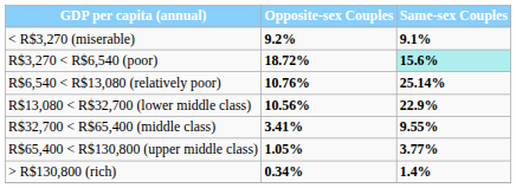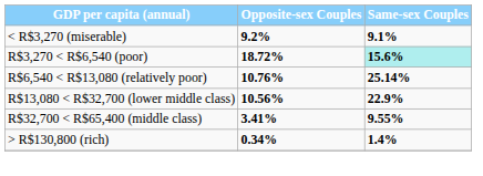- row: R$65,400 < R$130,800 (upper middle class) | 1.05% | 3.77%
